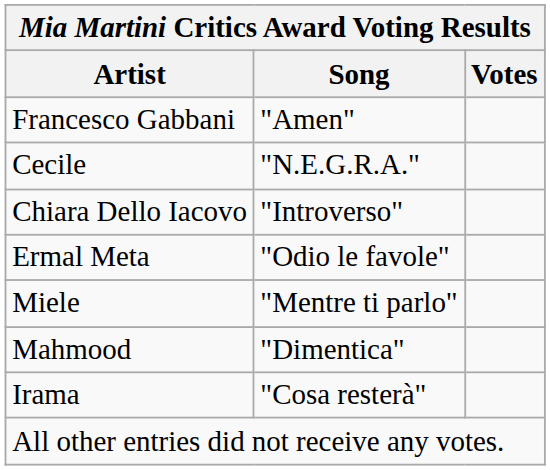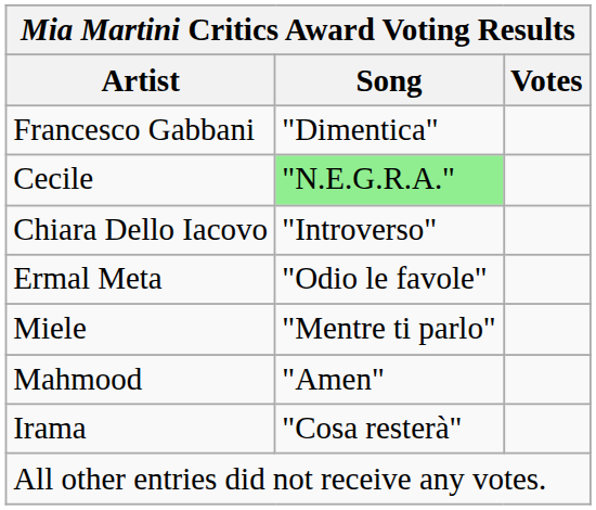Francesco Gabbani | Song: "Amen" -> "Dimentica"
Cecile | Song: no background -> lightgreen background
Mahmood | Song: "Dimentica" -> "Amen"
